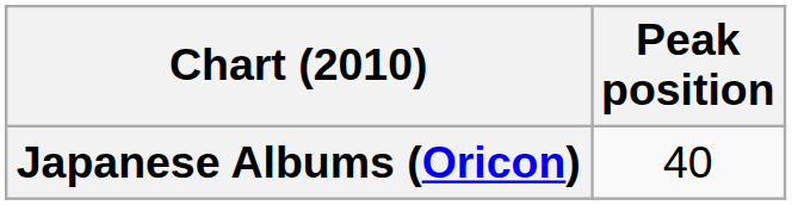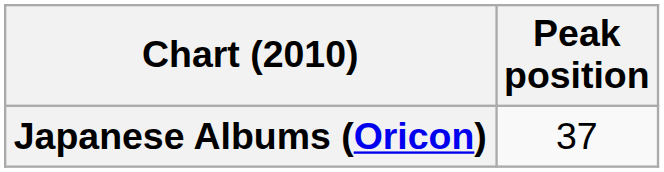Japanese Albums (Oricon) | Peak position: 40 -> 37
